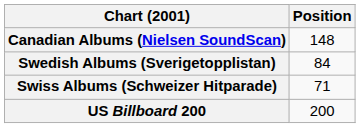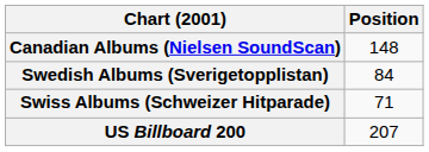US Billboard 200 | Position: 200 -> 207
